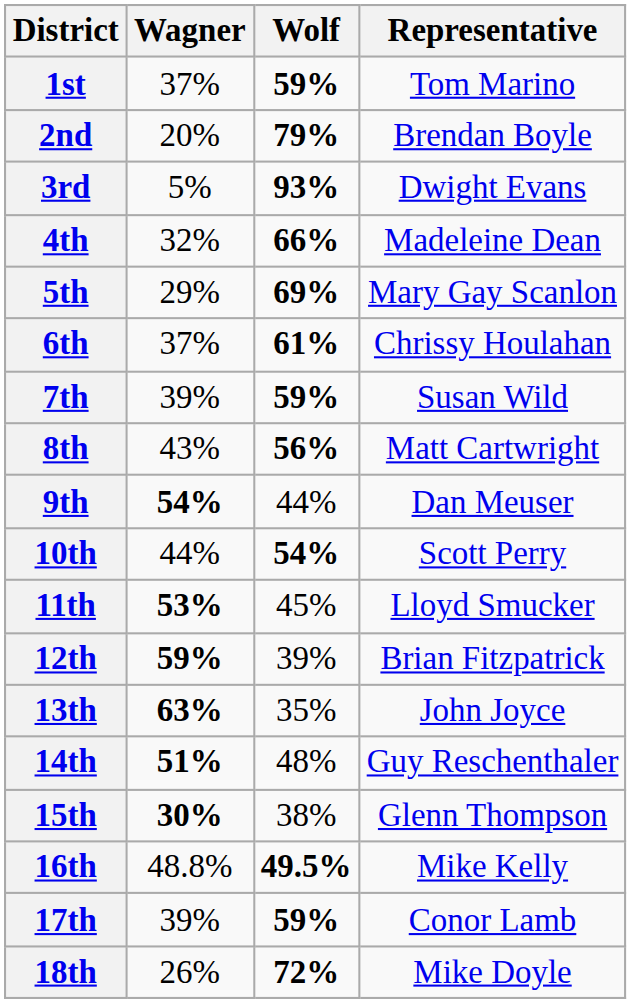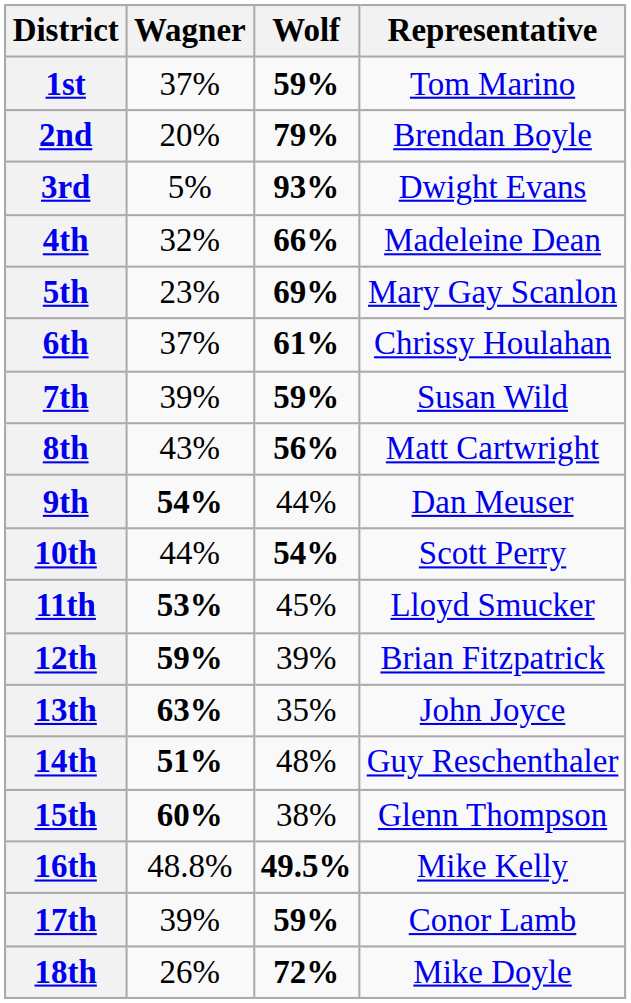5th | Wagner: 29% -> 23%
15th | Wagner: 30% -> 60%
